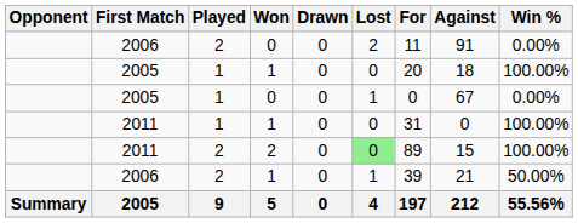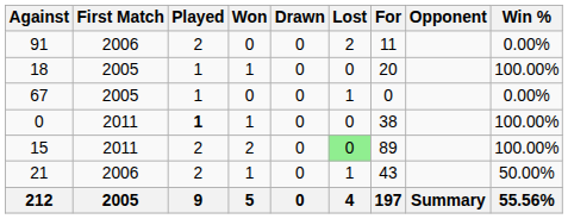columns swapped: Opponent <-> Against
2011 / 1 | Played: normal -> bold
2011 / 1 | For: 31 -> 38
2006 / 1 | For: 39 -> 43
